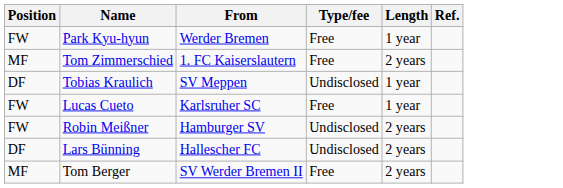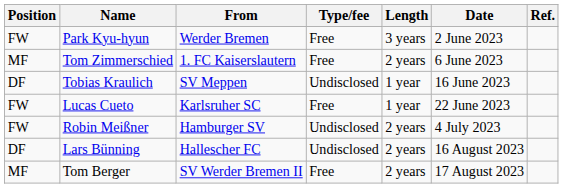+ column: Date | 2 June 2023 | 6 June 2023 | 16 June 2023 | 22 June 2023 | 4 July 2023 | 16 August 2023 | 17 August 2023
Park Kyu-hyun | Length: 1 year -> 3 years
